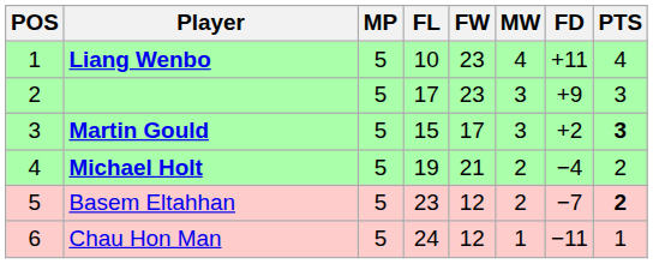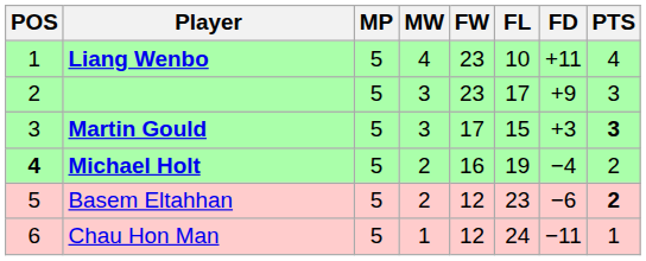columns swapped: MW <-> FL
Martin Gould | FD: +2 -> +3
Michael Holt | POS: normal -> bold
Michael Holt | FW: 21 -> 16
Basem Eltahhan | FD: −7 -> −6
